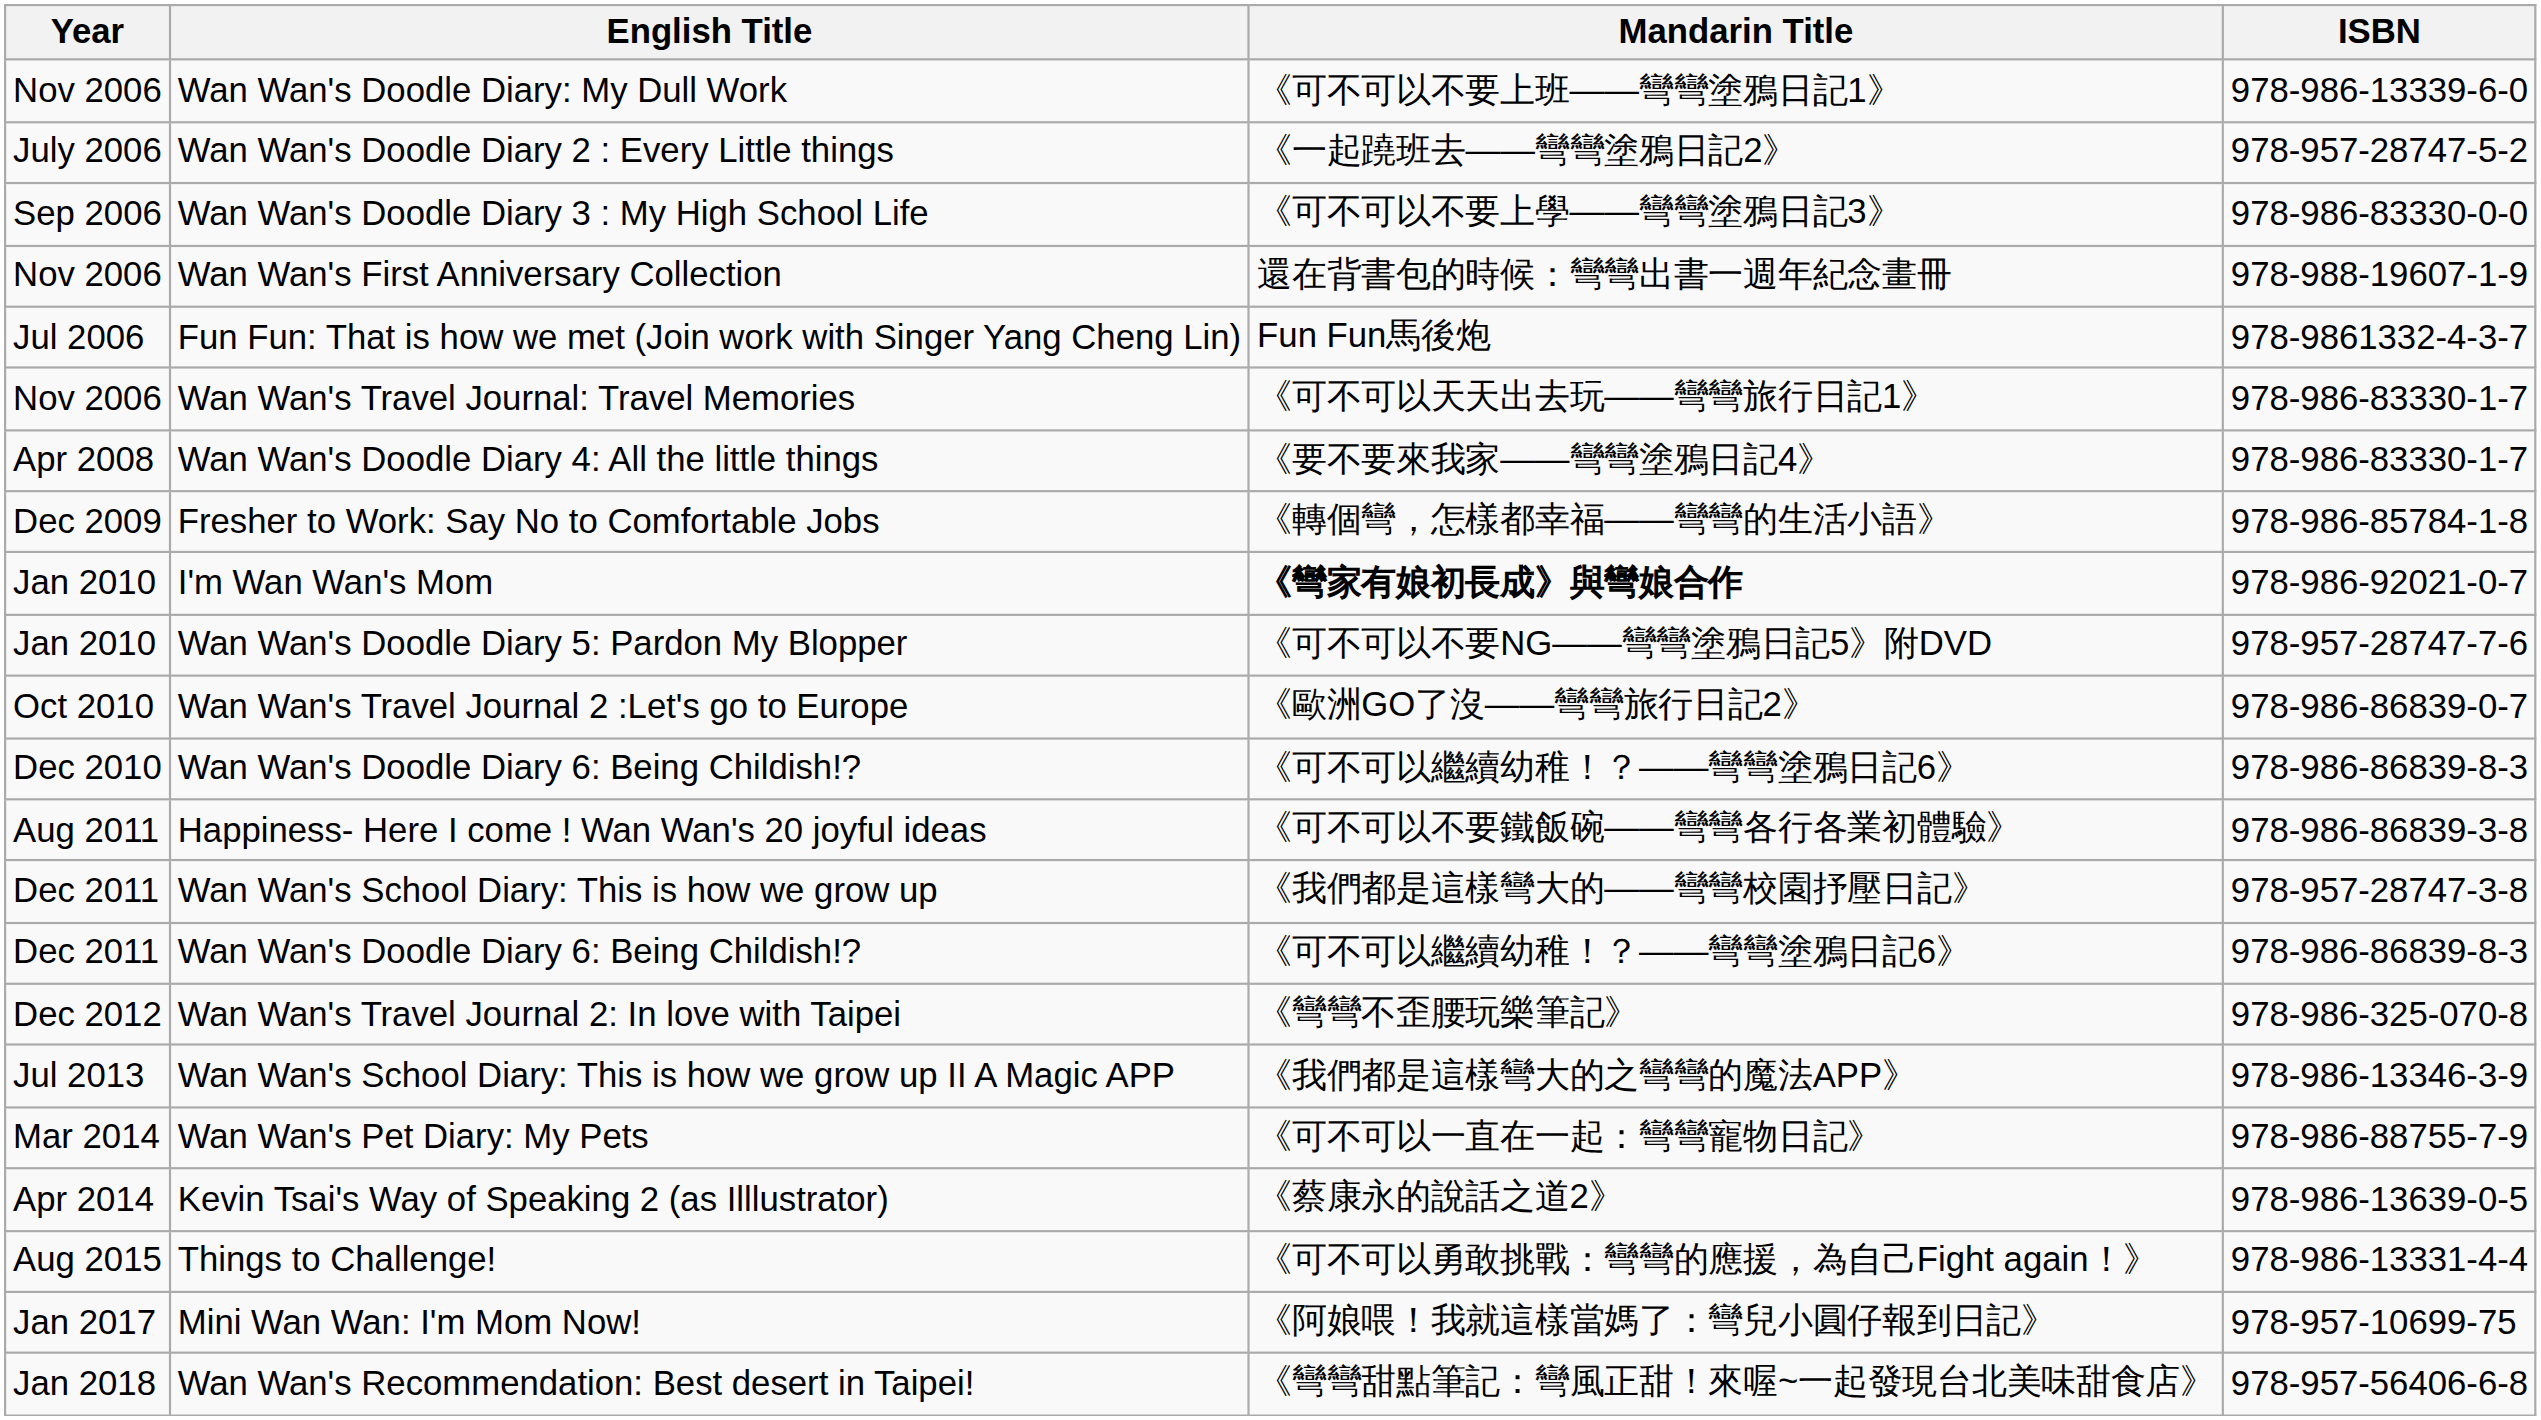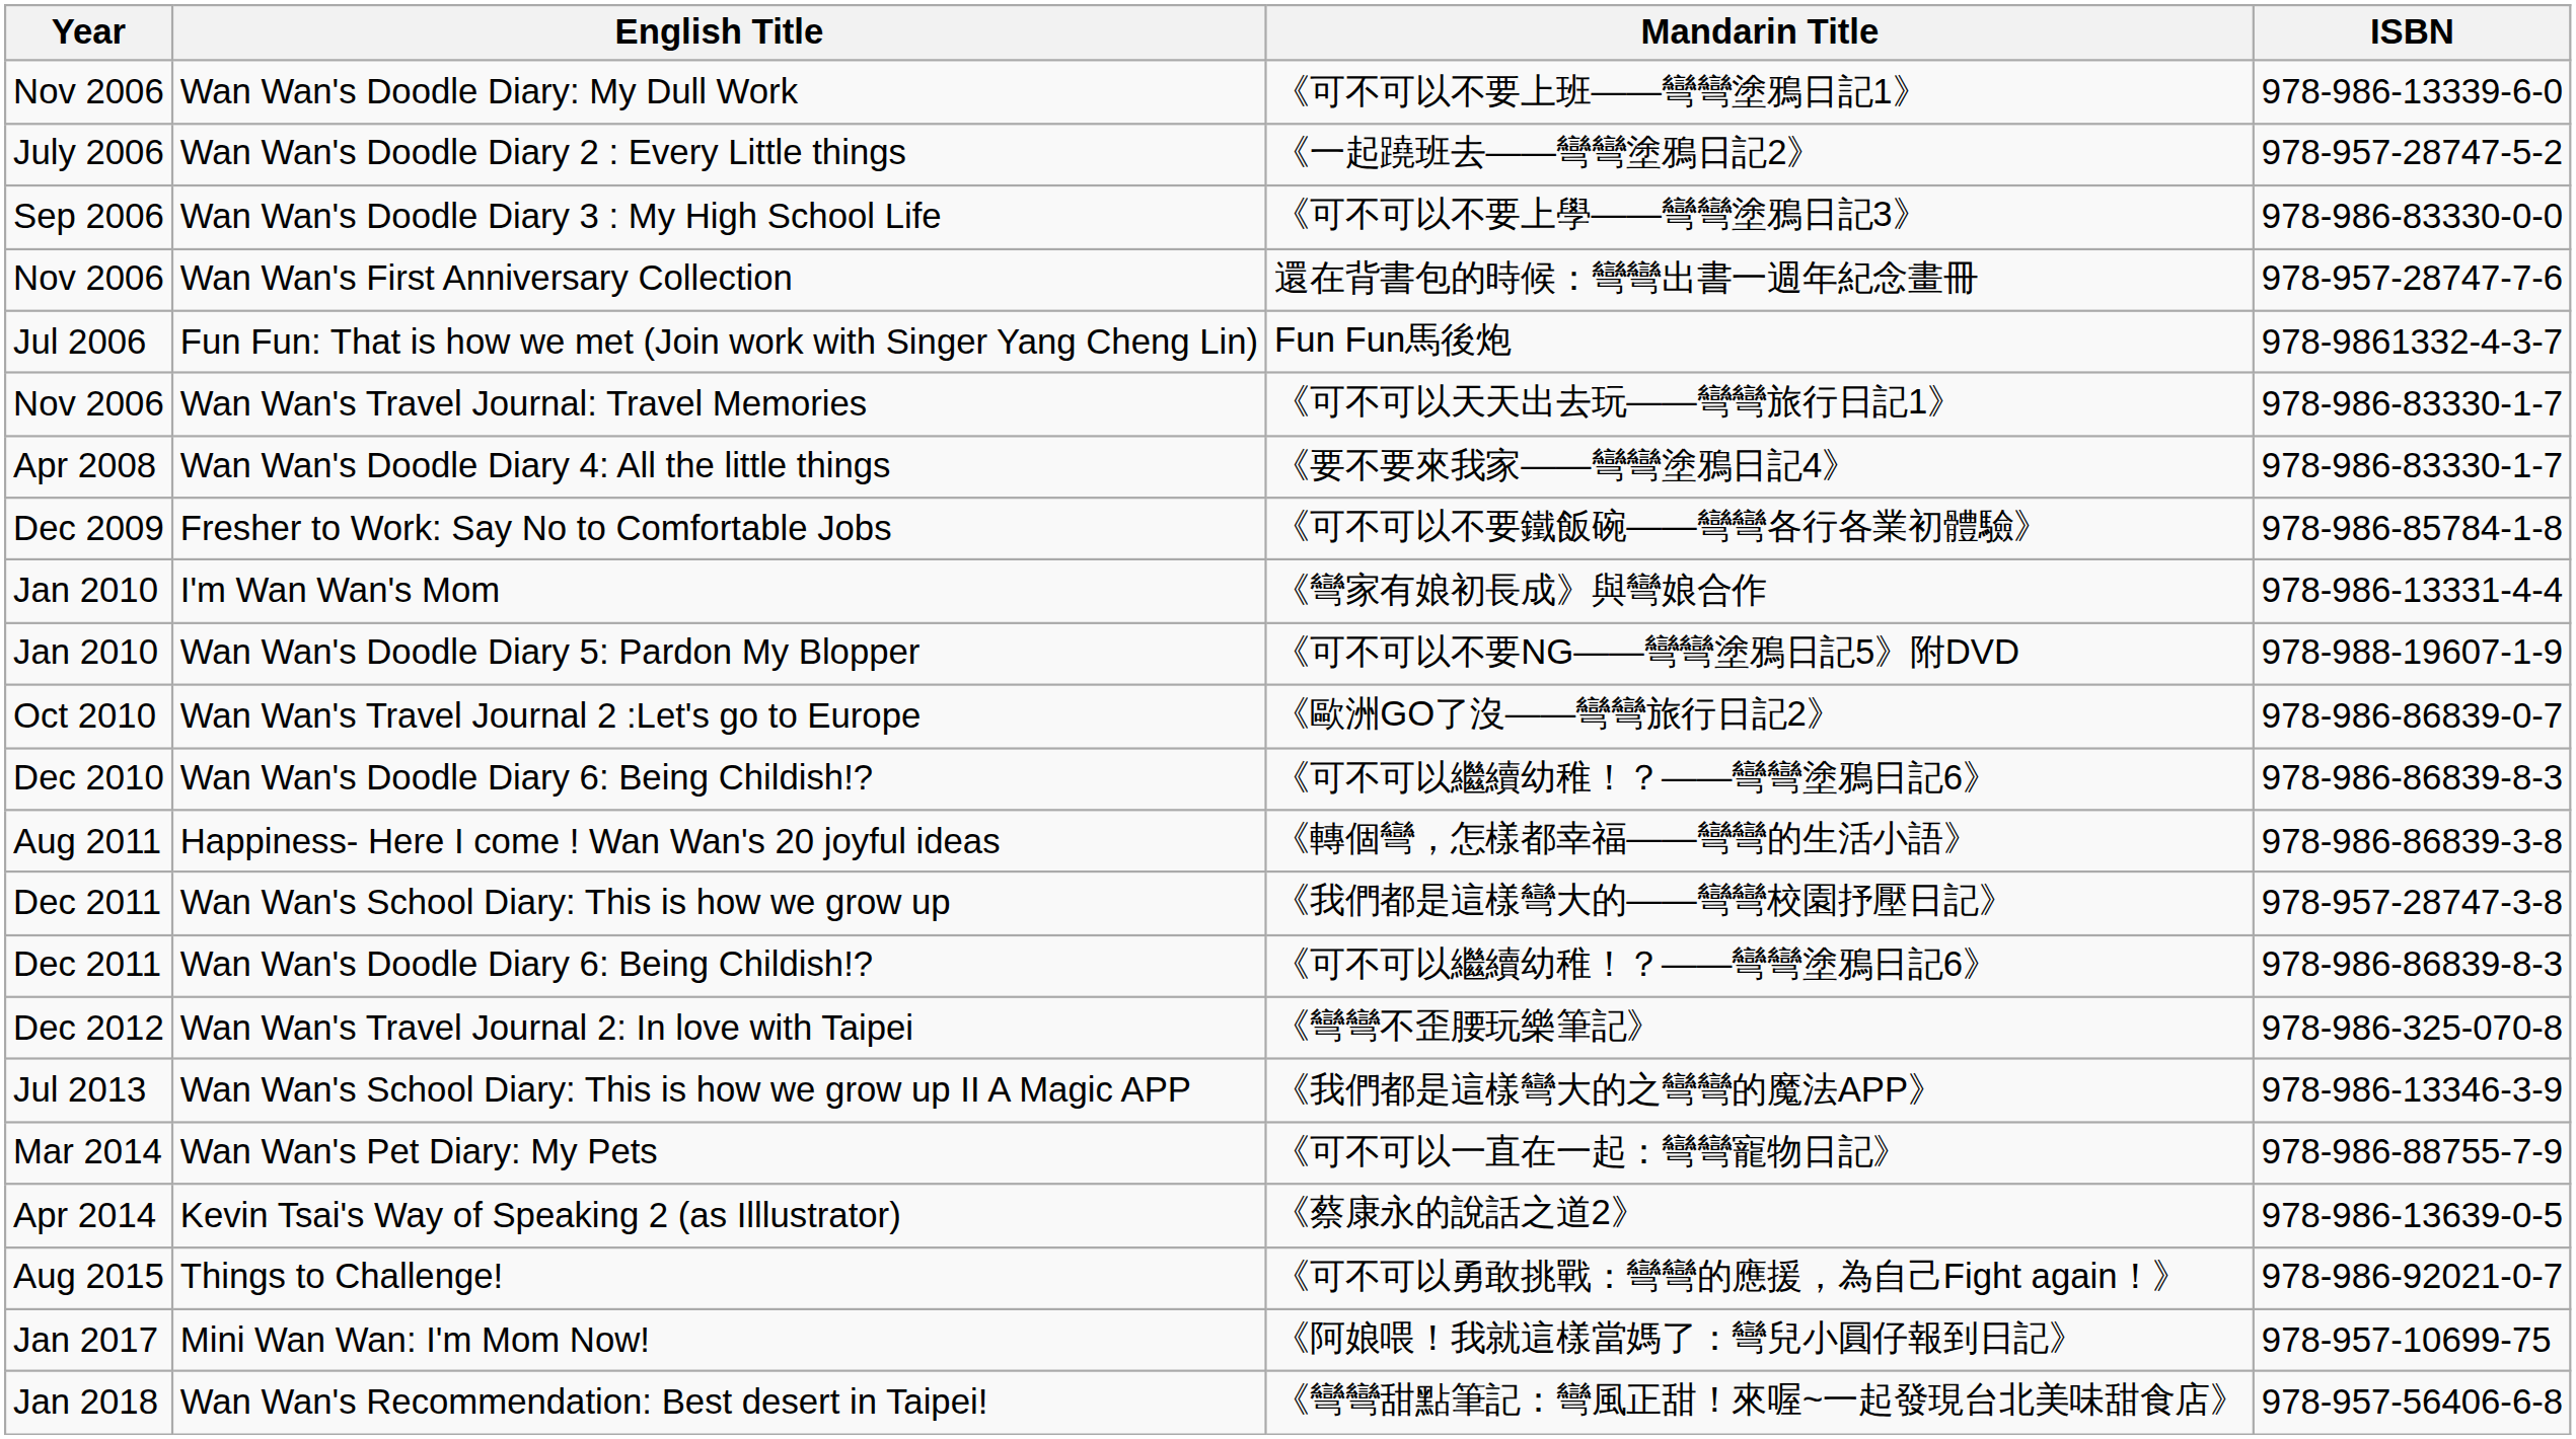Wan Wan's First Anniversary Collection | ISBN: 978-988-19607-1-9 -> 978-957-28747-7-6
Fresher to Work: Say No to Comfortable Jobs | Mandarin Title: 《轉個彎，怎樣都幸福——彎彎的生活小語》 -> 《可不可以不要鐵飯碗——彎彎各行各業初體驗》
I'm Wan Wan's Mom | Mandarin Title: bold -> normal
I'm Wan Wan's Mom | ISBN: 978-986-92021-0-7 -> 978-986-13331-4-4
Wan Wan's Doodle Diary 5: Pardon My Blopper | ISBN: 978-957-28747-7-6 -> 978-988-19607-1-9
Happiness- Here I come ! Wan Wan's 20 joyful ideas | Mandarin Title: 《可不可以不要鐵飯碗——彎彎各行各業初體驗》 -> 《轉個彎，怎樣都幸福——彎彎的生活小語》
Things to Challenge! | ISBN: 978-986-13331-4-4 -> 978-986-92021-0-7
